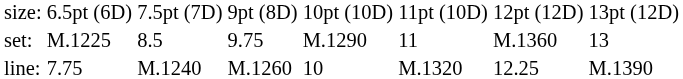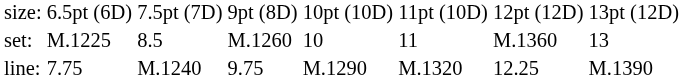set: | column 4: 9.75 -> M.1260
set: | column 5: M.1290 -> 10
line: | column 4: M.1260 -> 9.75
line: | column 5: 10 -> M.1290
